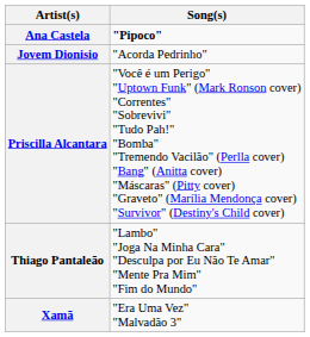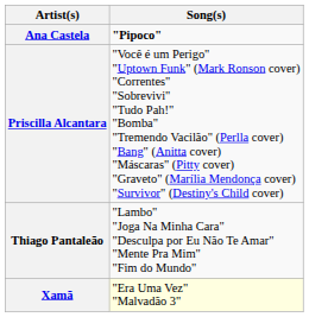- row: Jovem Dionisio | "Acorda Pedrinho"
Xamã | Song(s): no background -> lightyellow background
